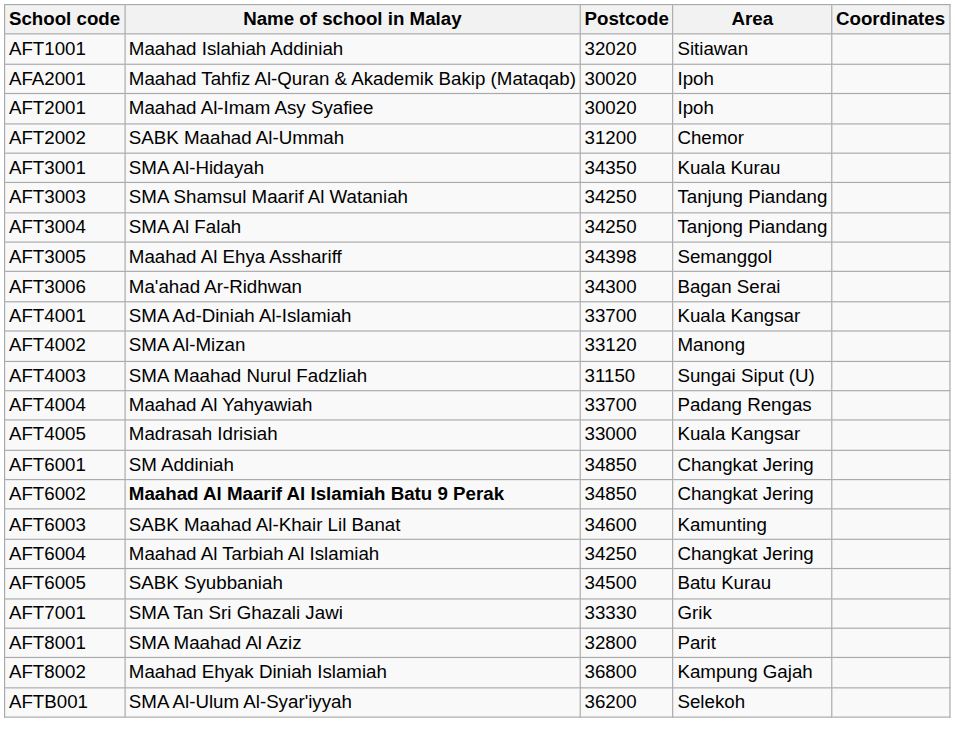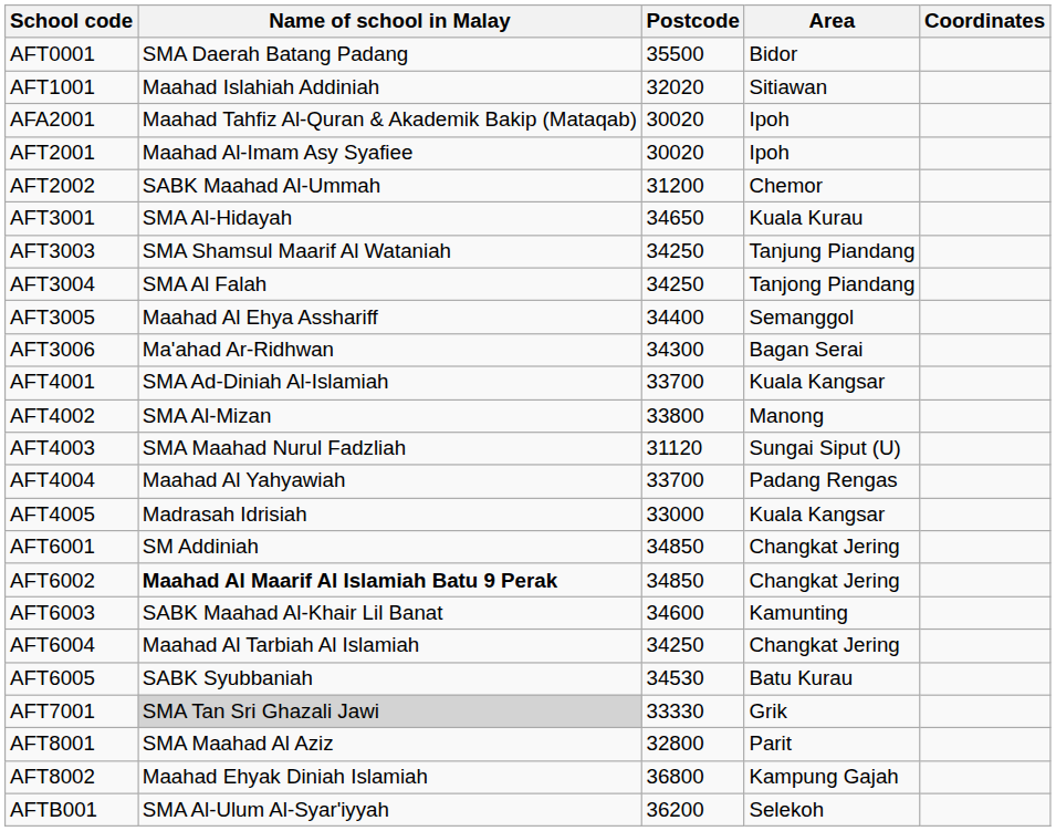+ row: AFT0001 | SMA Daerah Batang Padang | 35500 | Bidor
AFT3001 | Postcode: 34350 -> 34650
AFT3005 | Postcode: 34398 -> 34400
AFT4002 | Postcode: 33120 -> 33800
AFT4003 | Postcode: 31150 -> 31120
AFT6005 | Postcode: 34500 -> 34530
AFT7001 | Name of school in Malay: no background -> lightgrey background
